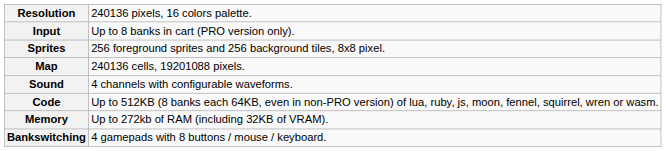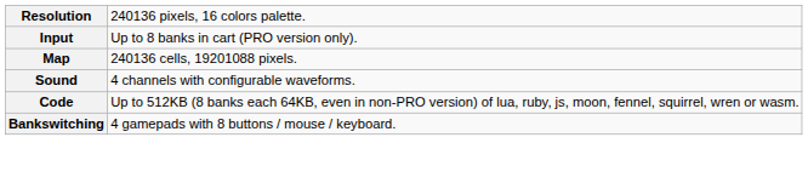- row: Sprites | 256 foreground sprites and 256 background tiles, 8x8 pixel.
- row: Memory | Up to 272kb of RAM (including 32KB of VRAM).
